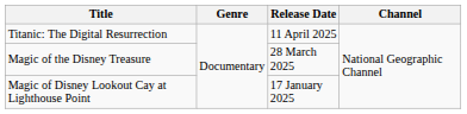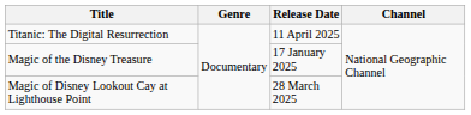Magic of the Disney Treasure | Release Date: 28 March 2025 -> 17 January 2025
Magic of Disney Lookout Cay at Lighthouse Point | Release Date: 17 January 2025 -> 28 March 2025
